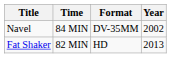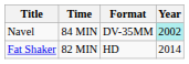Navel | Year: no background -> paleturquoise background
Fat Shaker | Year: 2013 -> 2014
